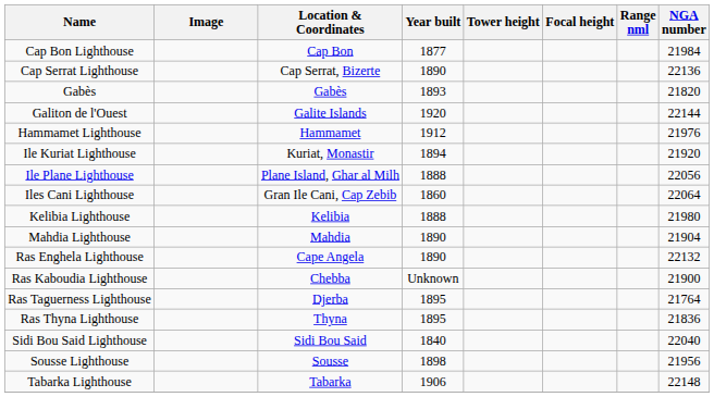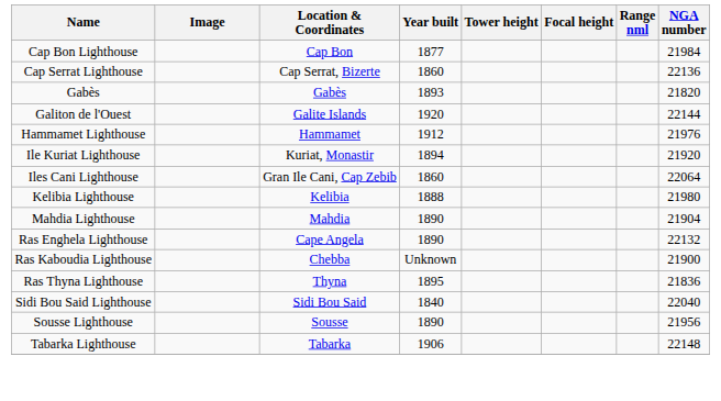Cap Serrat Lighthouse | Year built: 1890 -> 1860
- row: Ile Plane Lighthouse | Plane Island, Ghar al Milh | 1888 | 22056
- row: Ras Taguerness Lighthouse | Djerba | 1895 | 21764
Sousse Lighthouse | Year built: 1898 -> 1890
